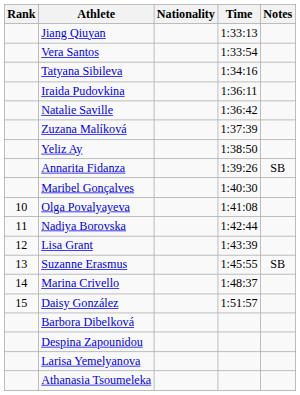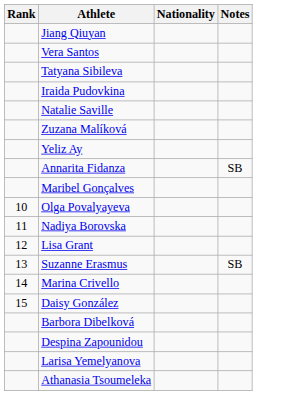- column: Time | 1:33:13 | 1:33:54 | 1:34:16 | 1:36:11 | 1:36:42 | 1:37:39 | 1:38:50 | 1:39:26 | 1:40:30 | 1:41:08 | 1:42:44 | 1:43:39 | 1:45:55 | 1:48:37 | 1:51:57
